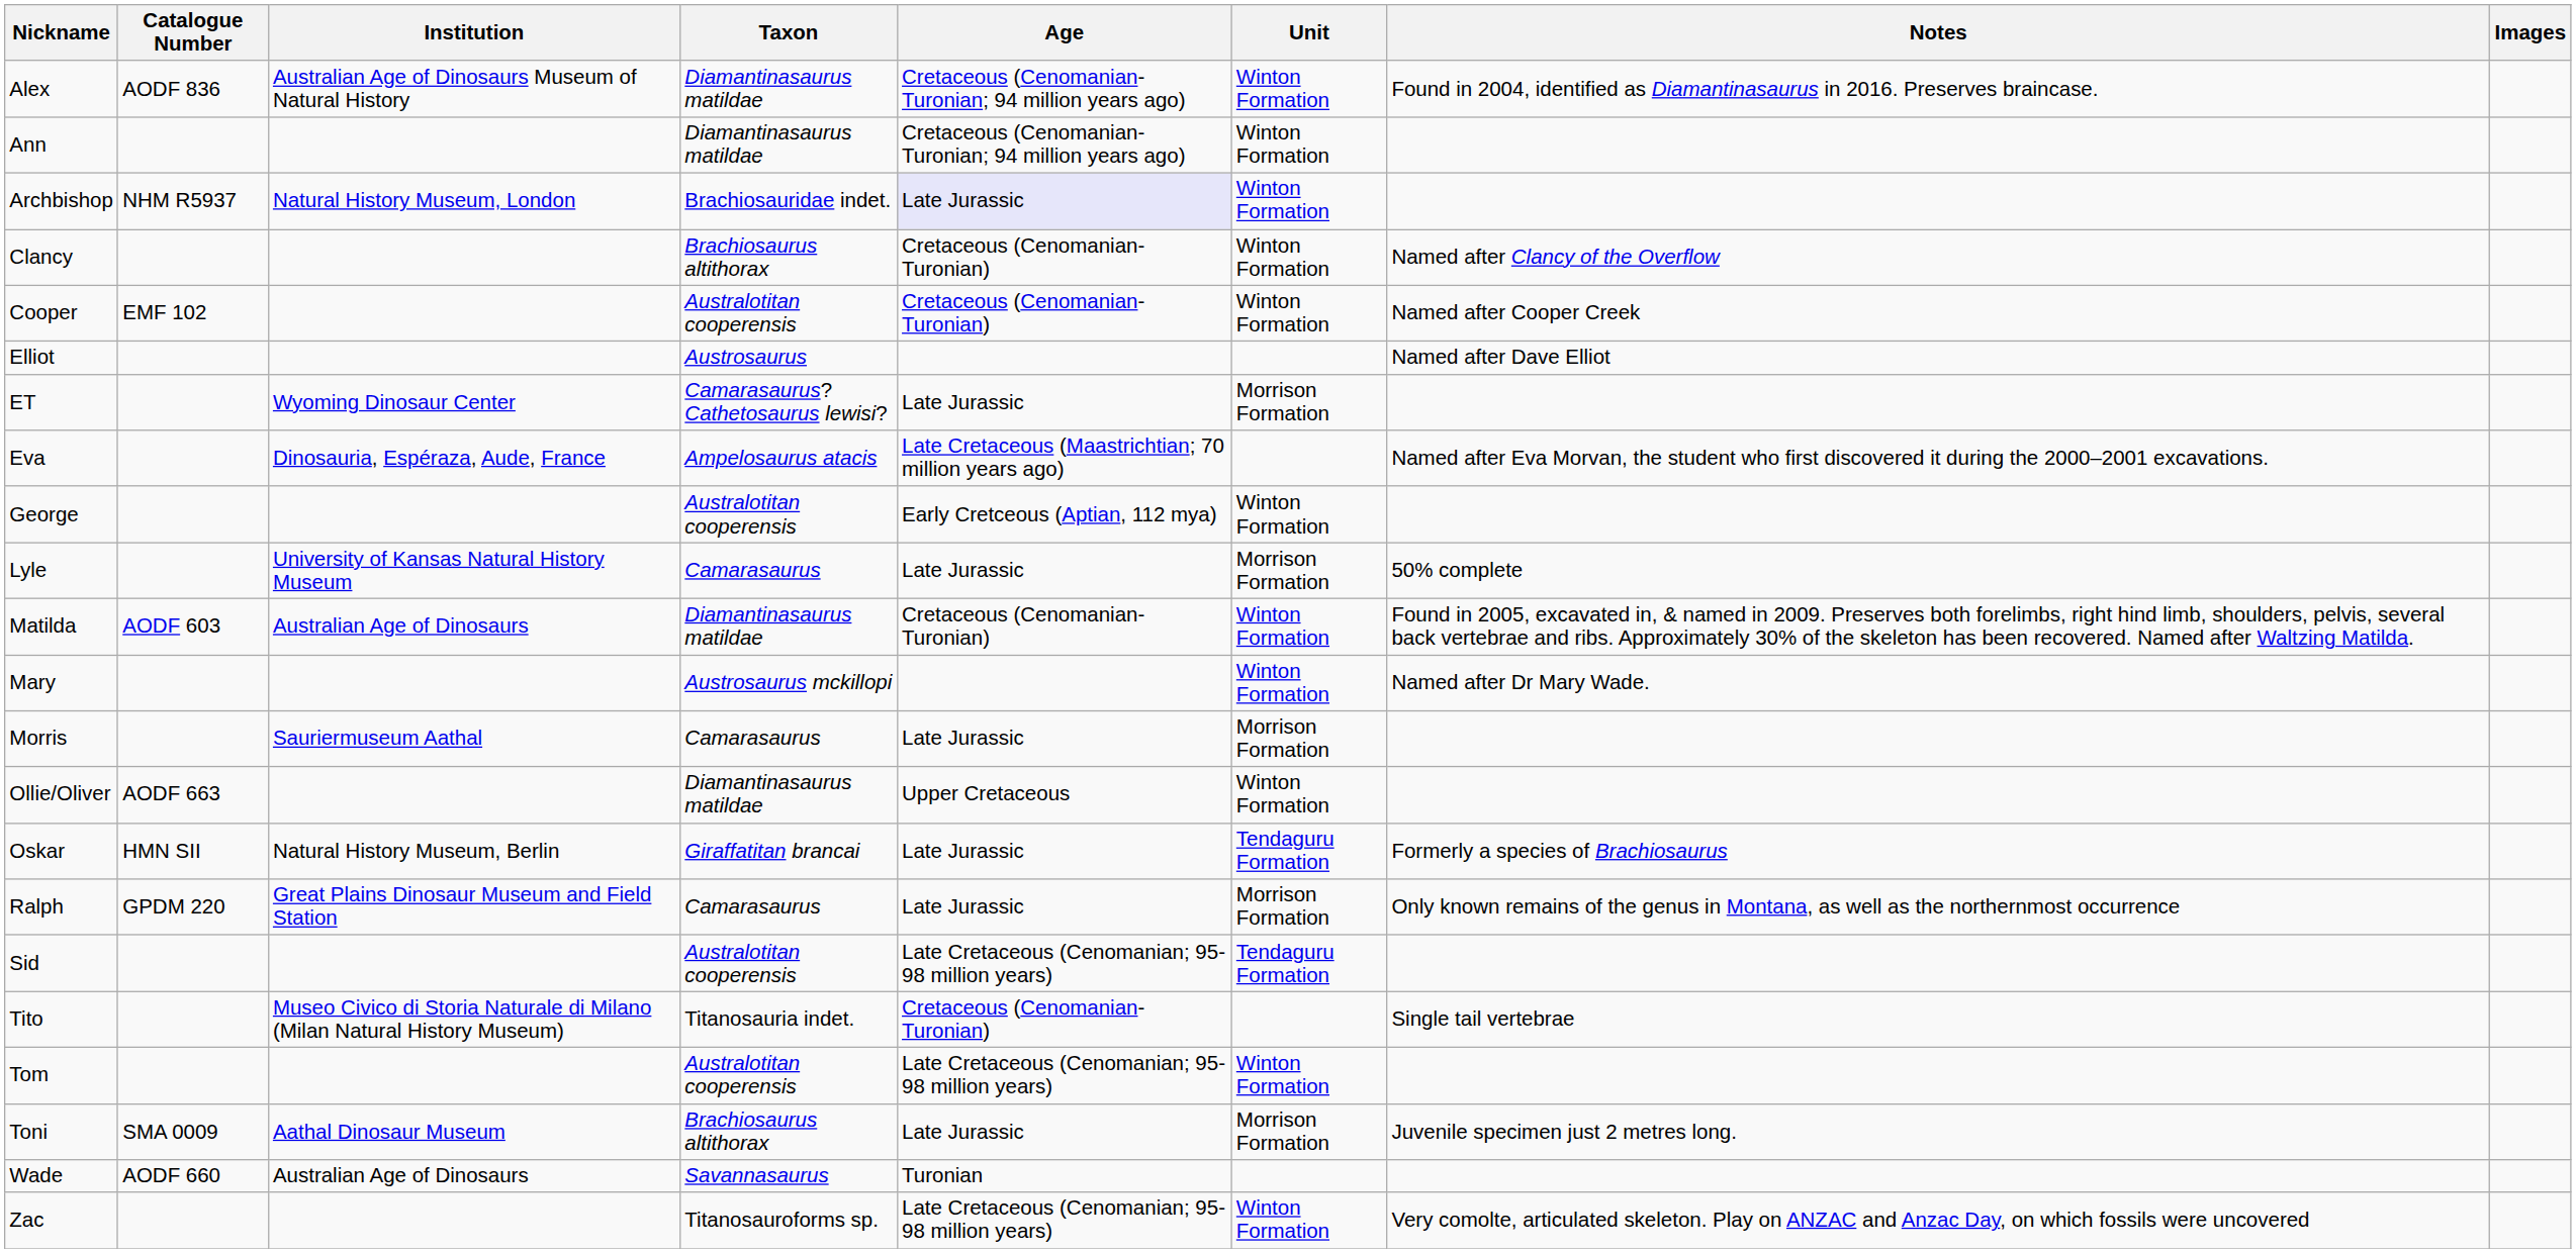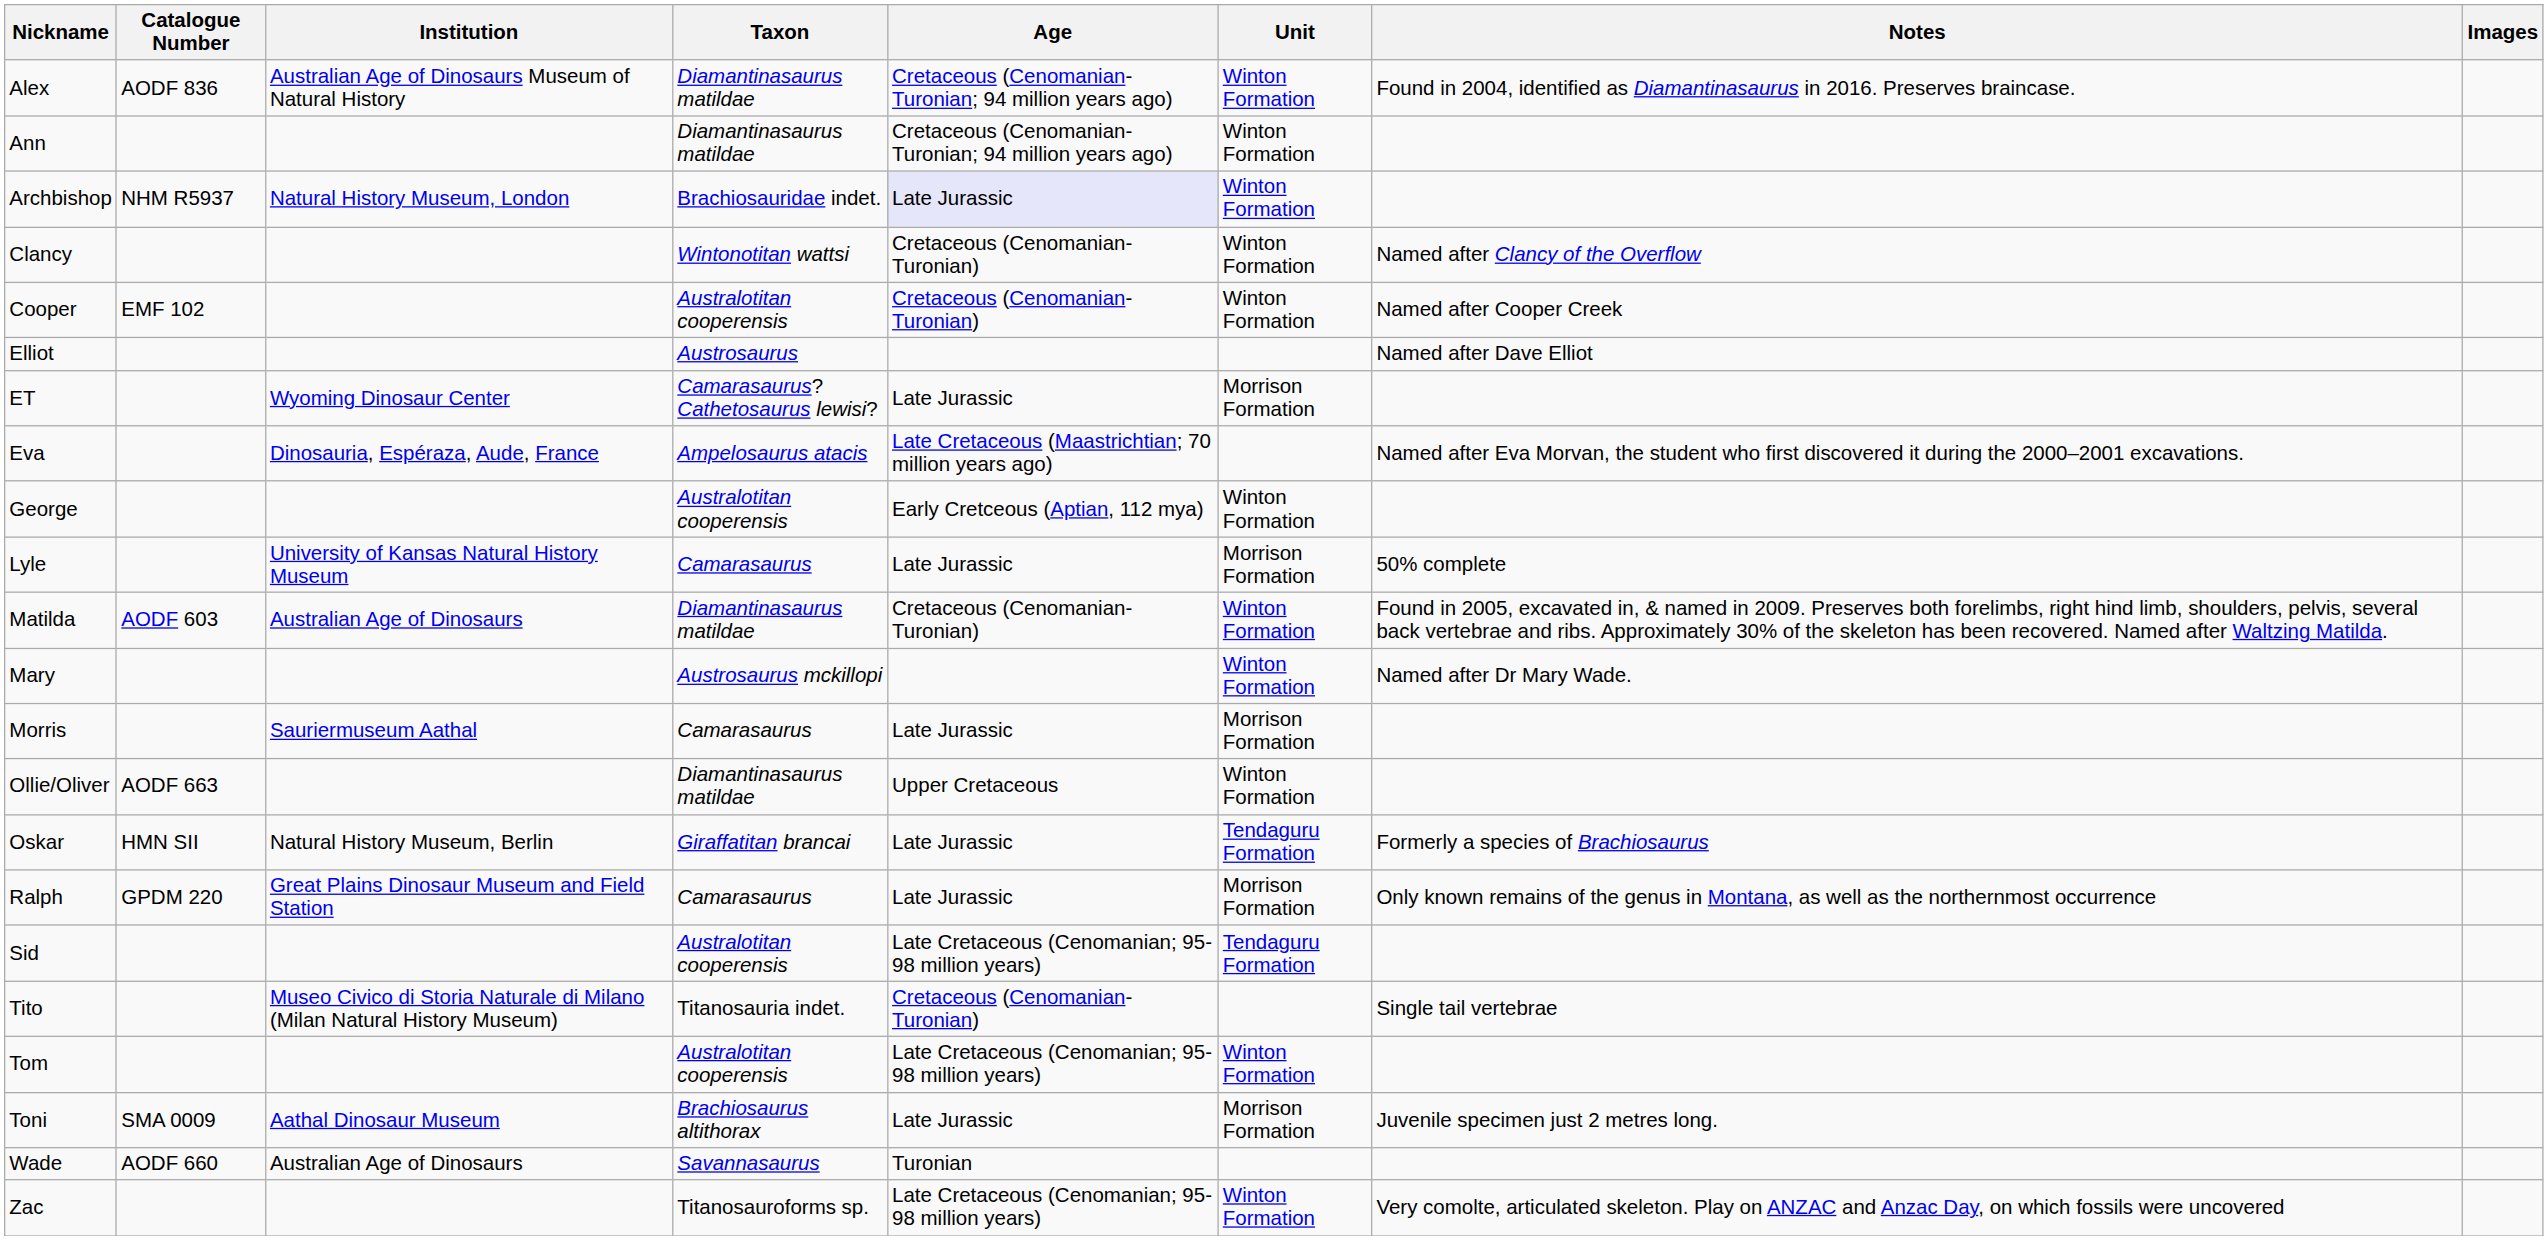Clancy | Taxon: Brachiosaurus altithorax -> Wintonotitan wattsi
